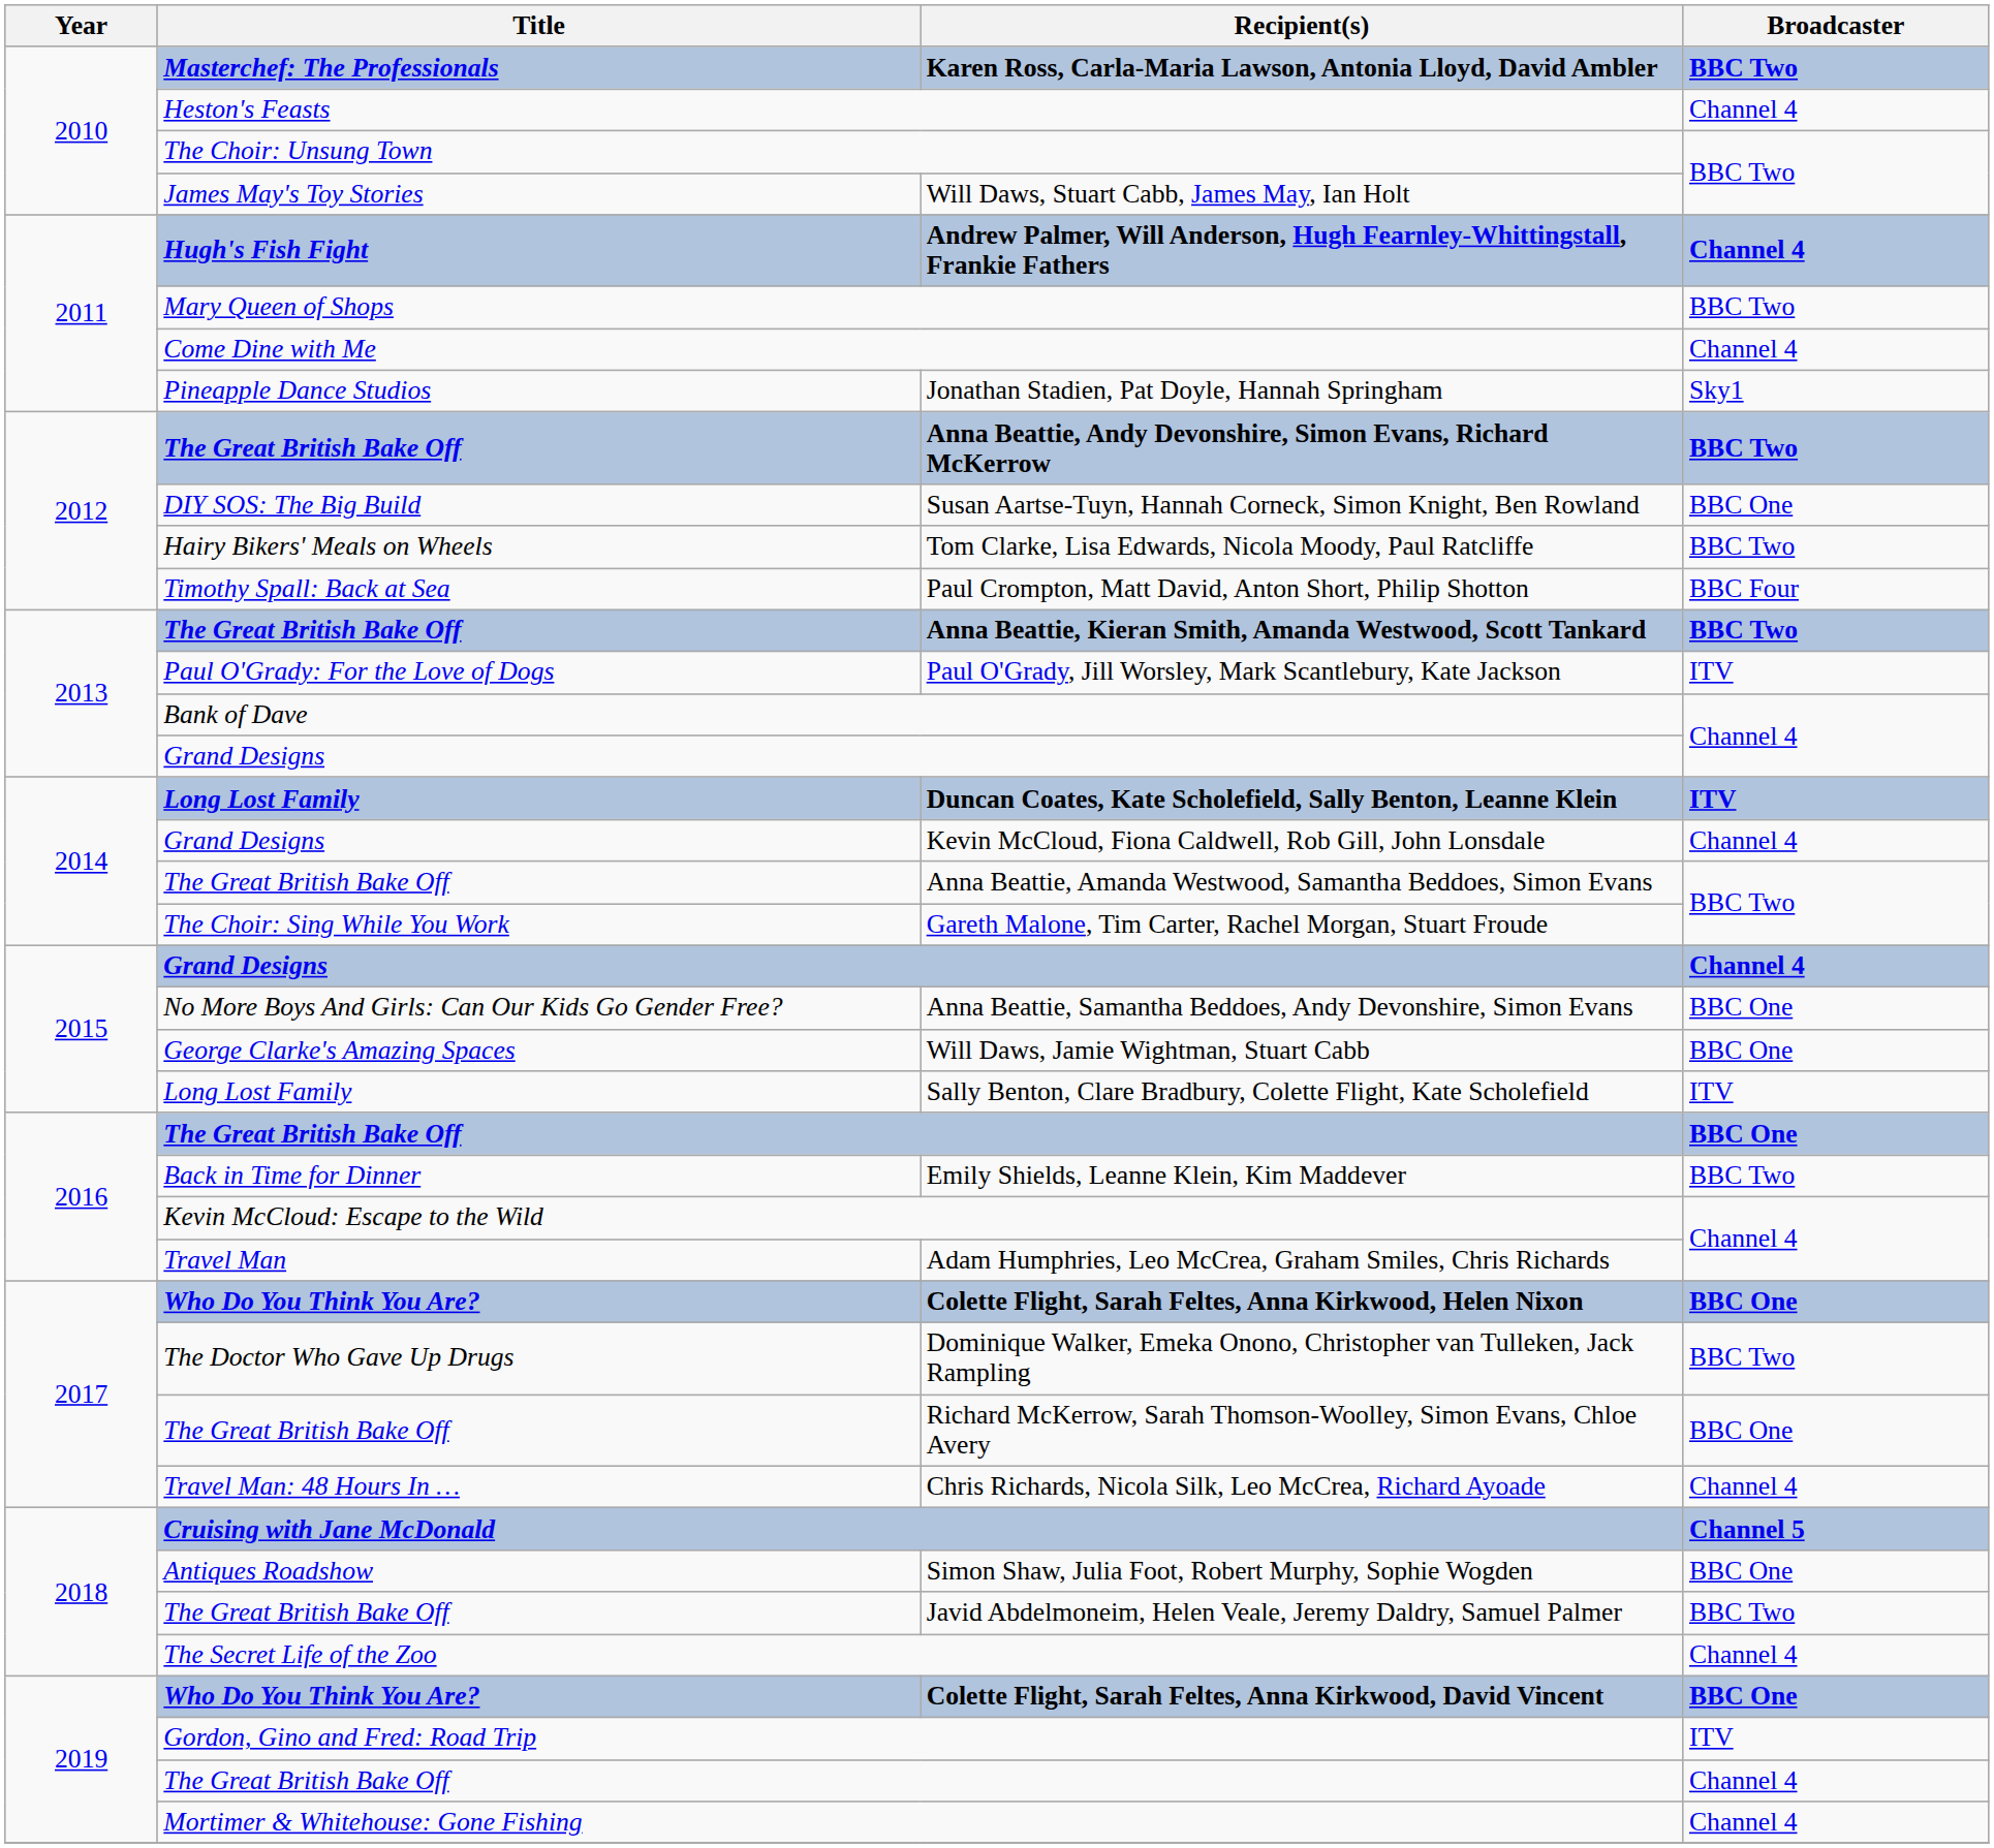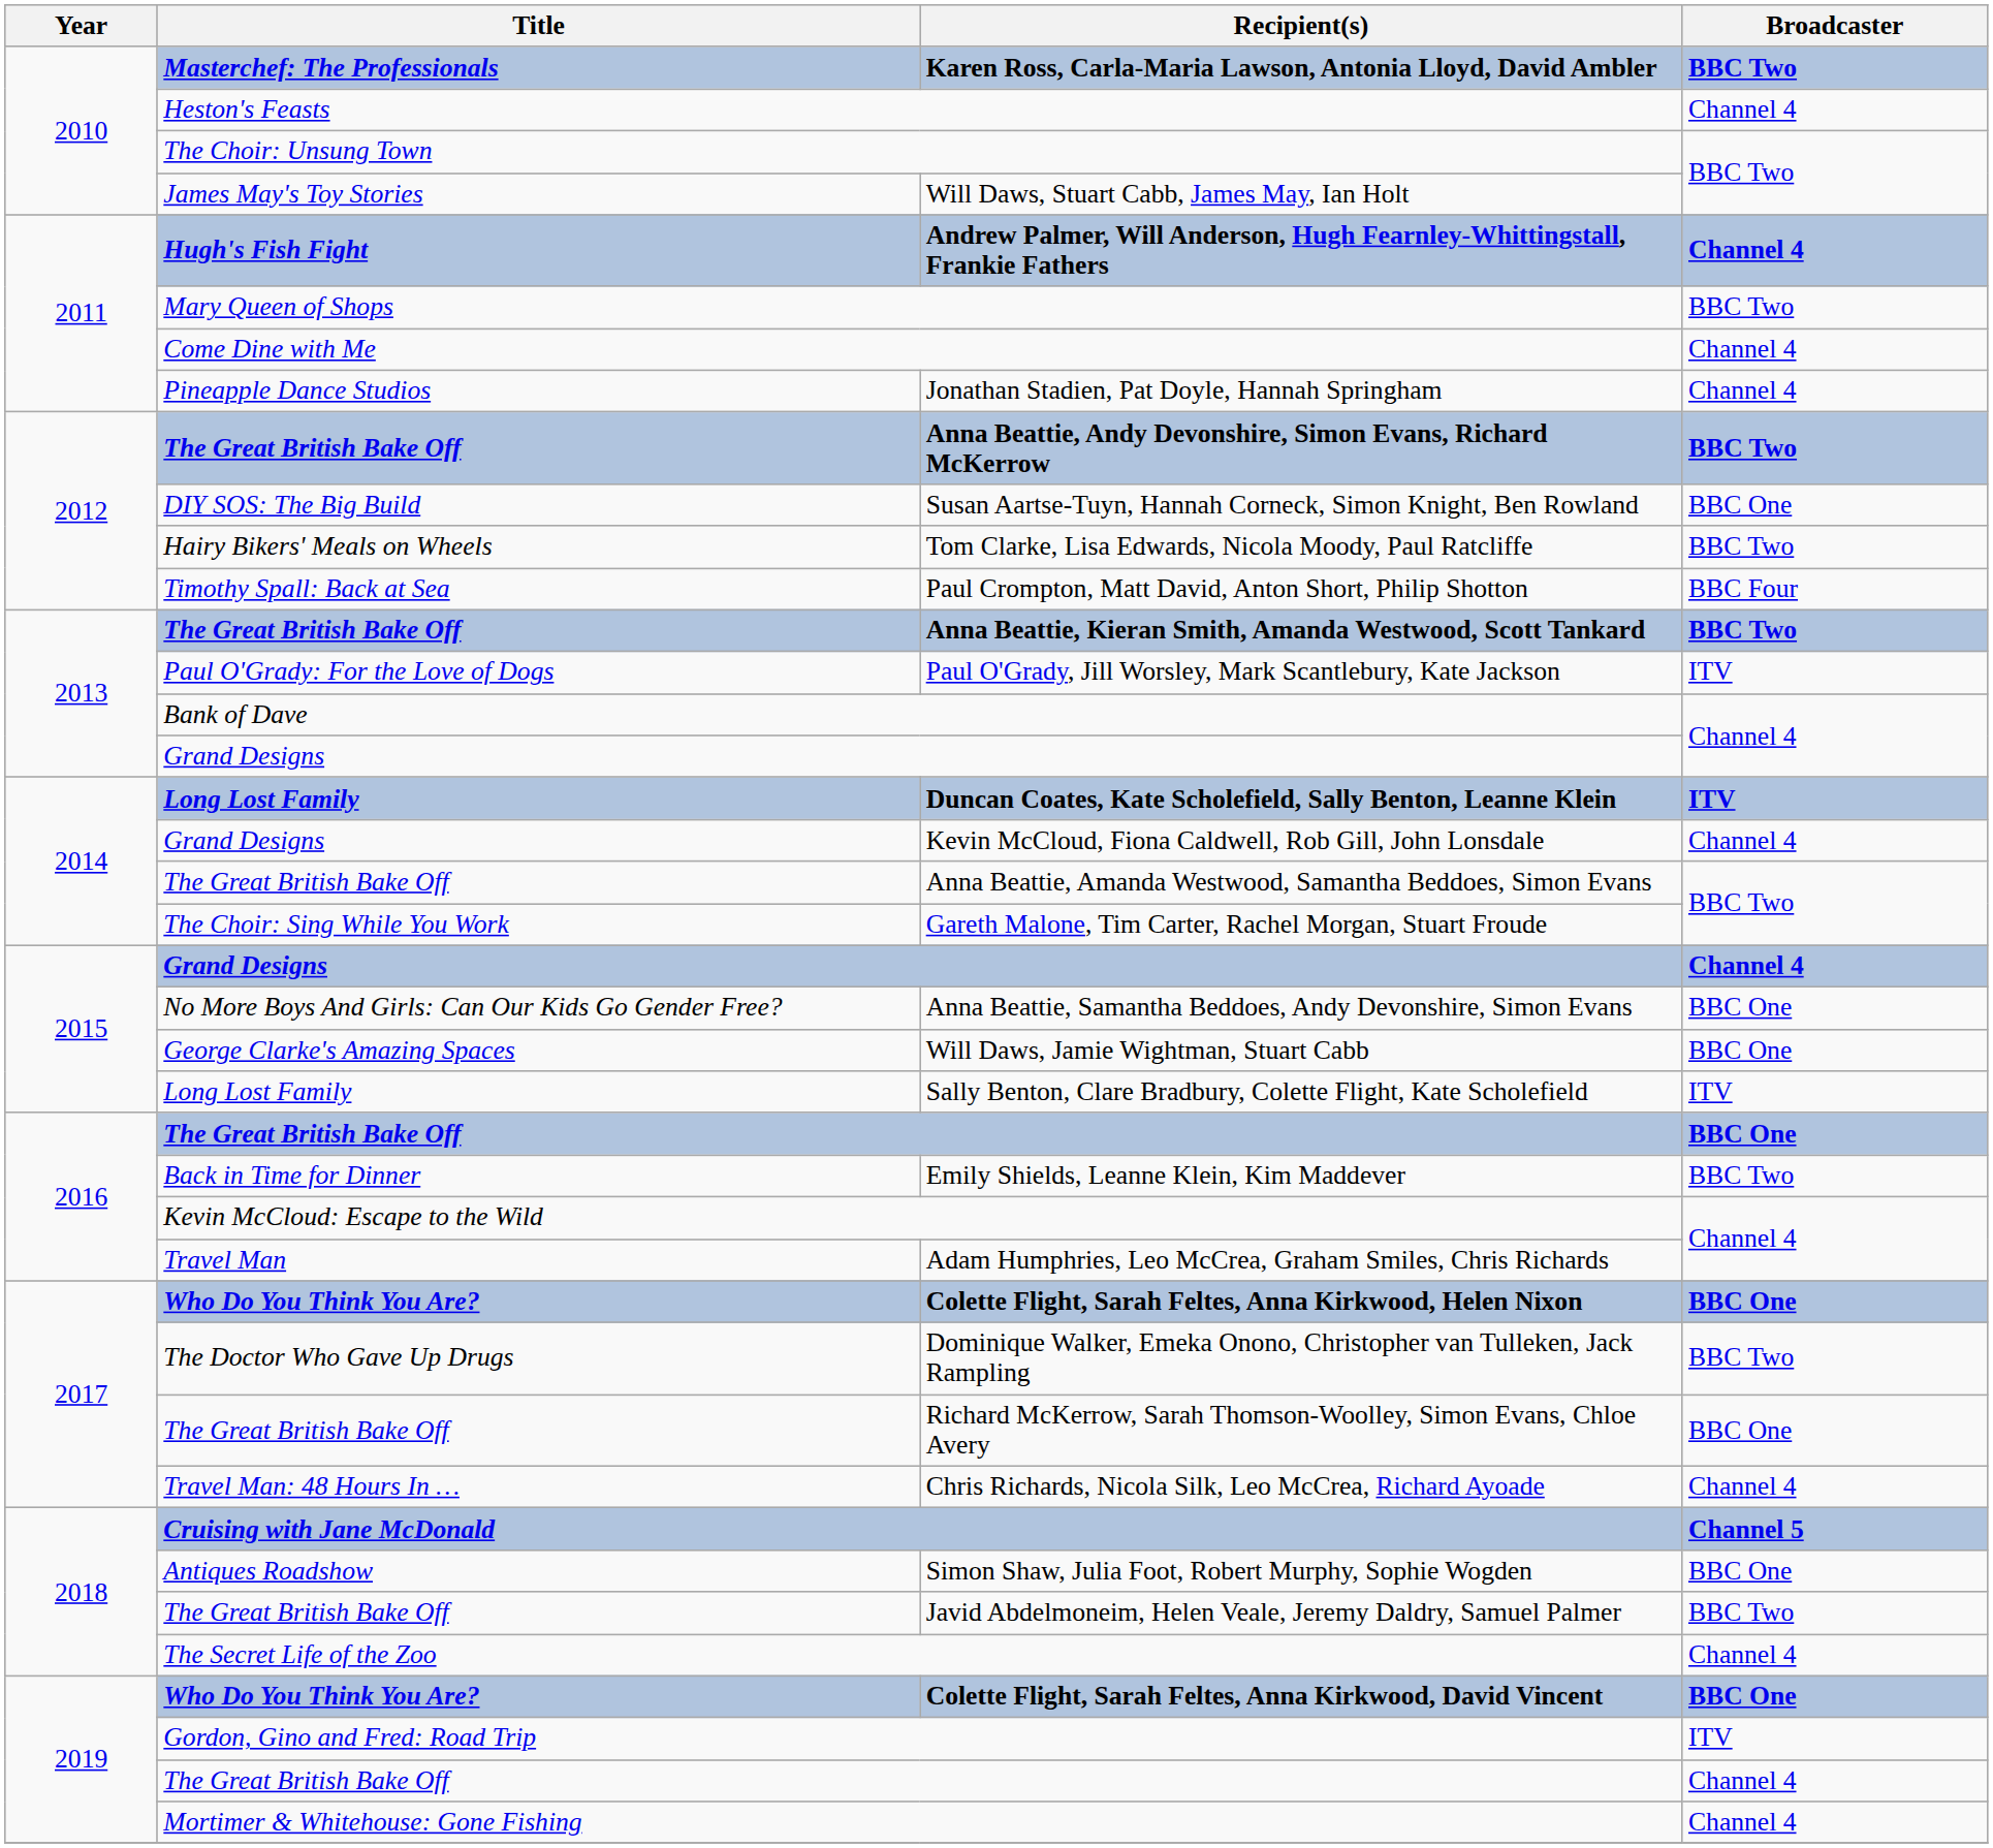Jonathan Stadien, Pat Doyle, Hannah Springham | Broadcaster: Sky1 -> Channel 4
